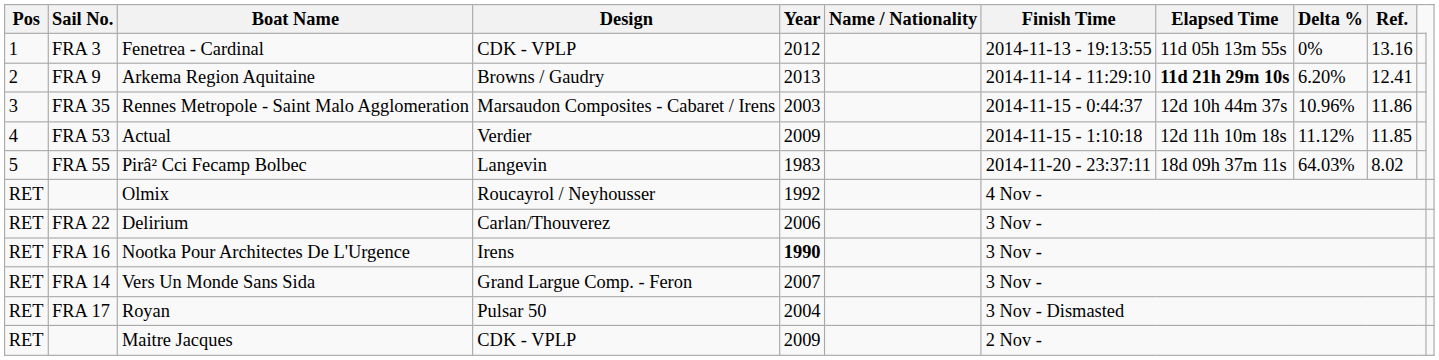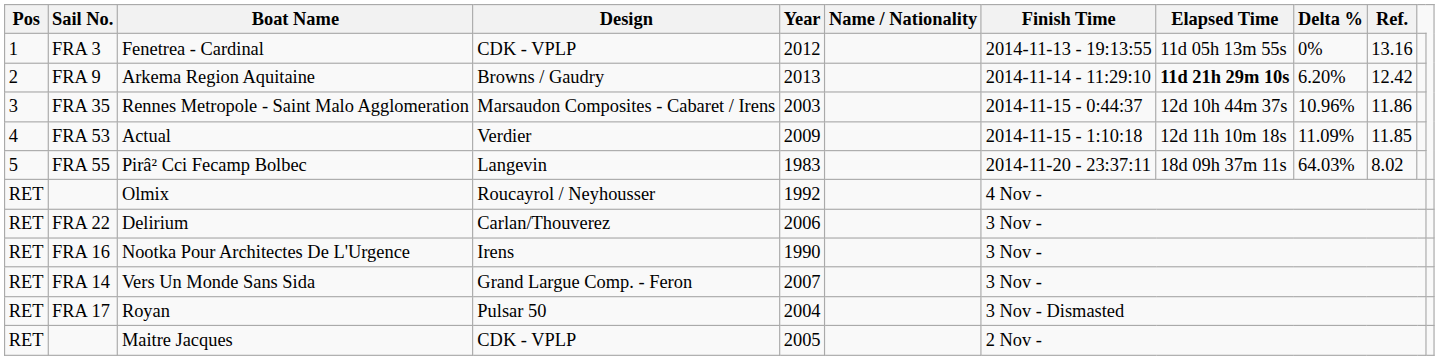Arkema Region Aquitaine | Ref.: 12.41 -> 12.42
Actual | Delta %: 11.12% -> 11.09%
Nootka Pour Architectes De L'Urgence | Year: bold -> normal
Maitre Jacques | Year: 2009 -> 2005
